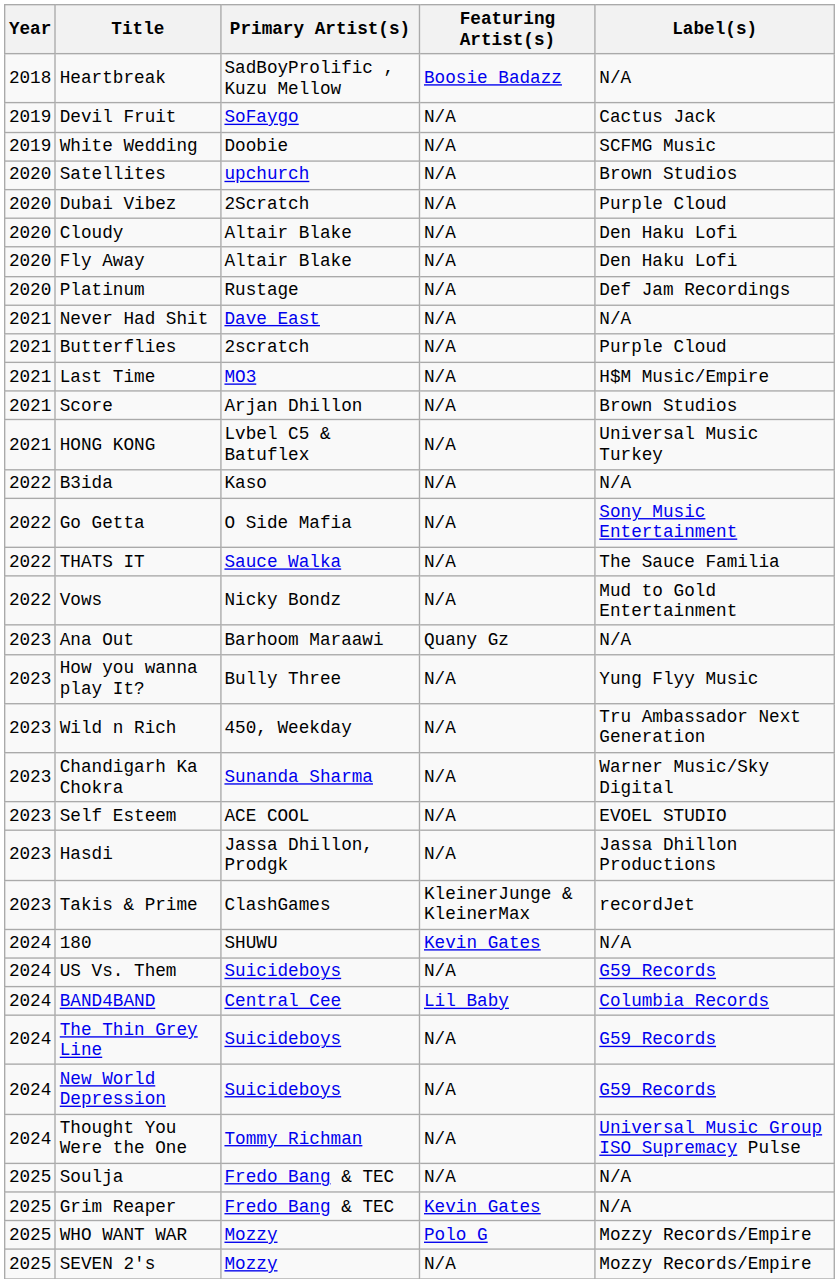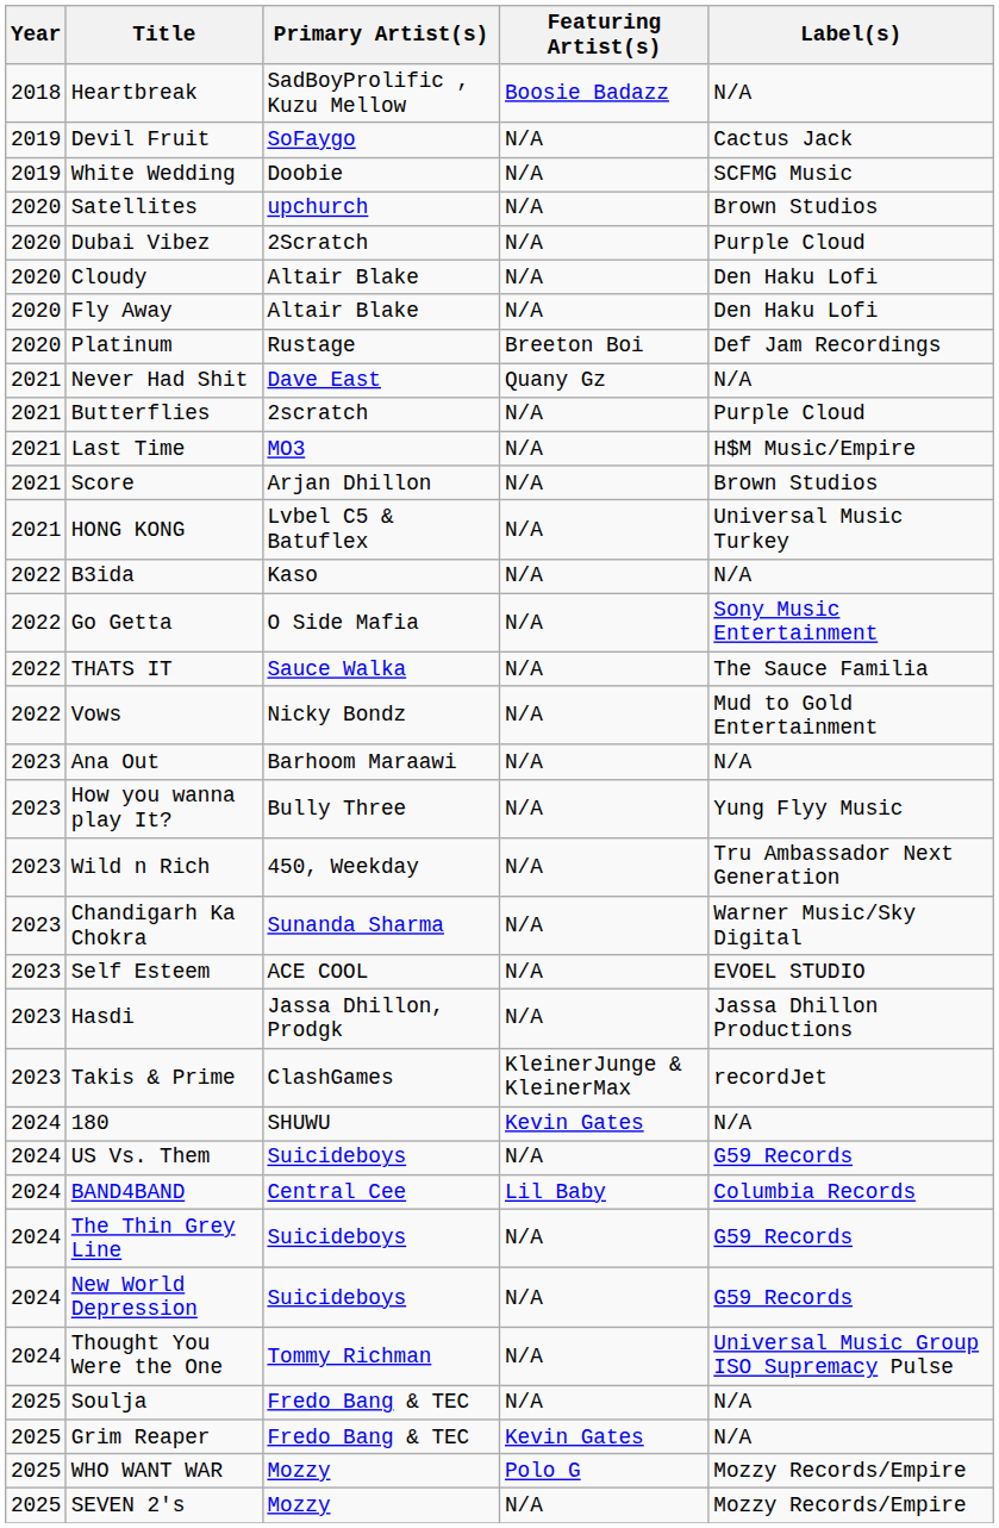Platinum | Featuring Artist(s): N/A -> Breeton Boi
Never Had Shit | Featuring Artist(s): N/A -> Quany Gz
Ana Out | Featuring Artist(s): Quany Gz -> N/A
